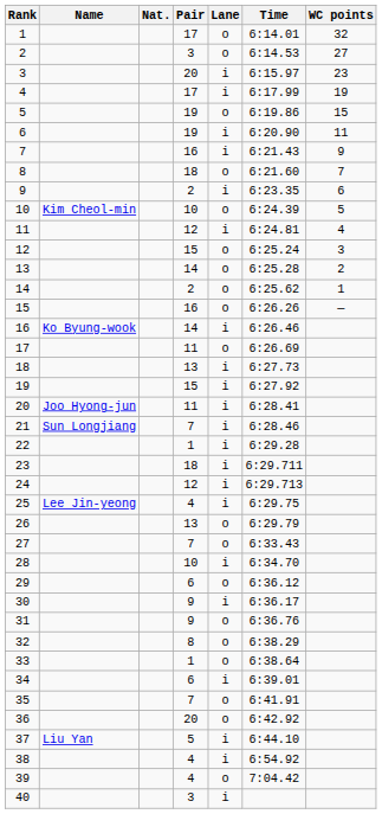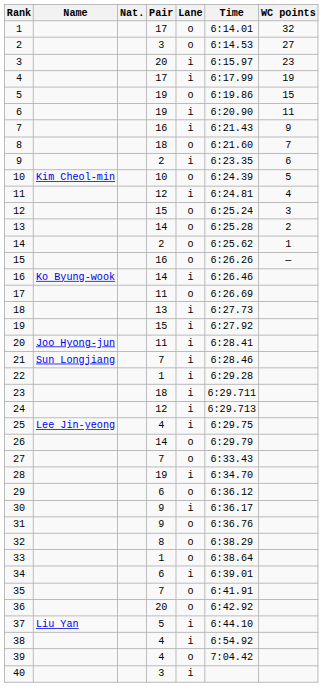26 | Pair: 13 -> 14
28 | Pair: 10 -> 19
